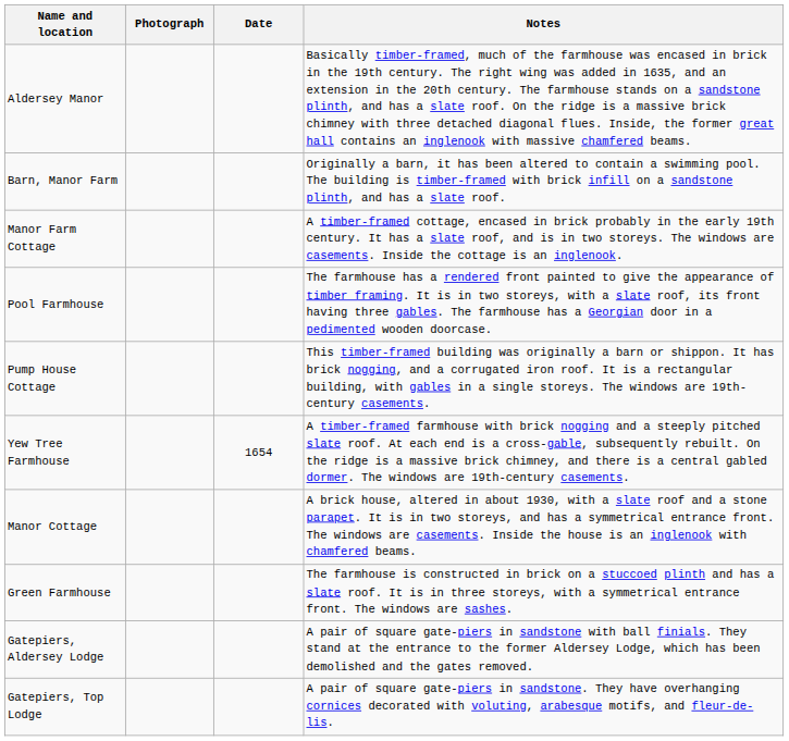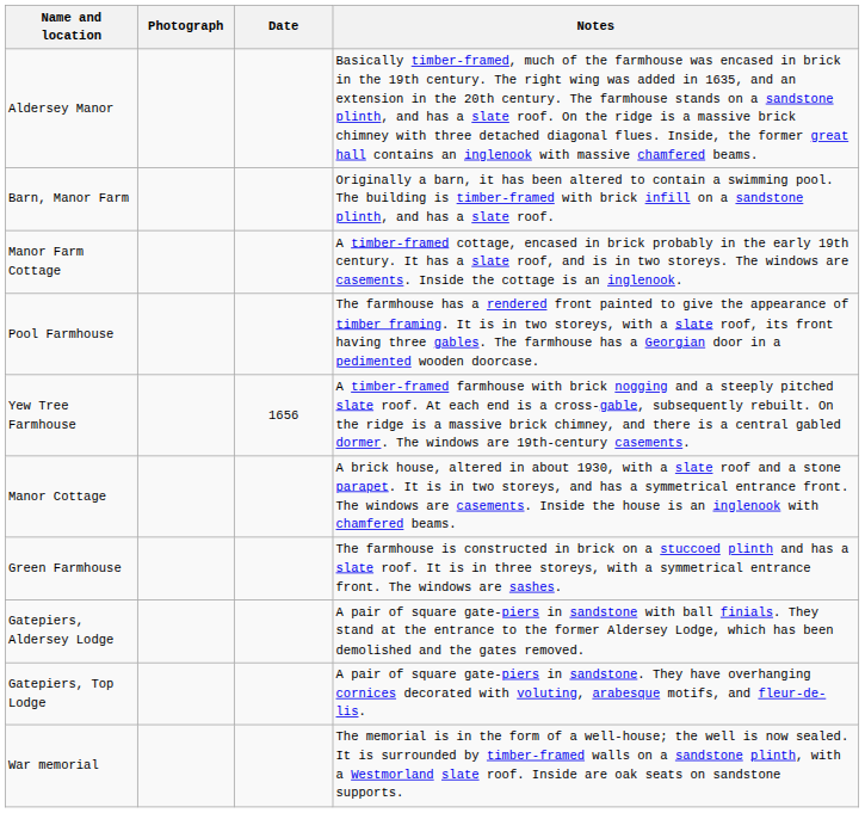- row: Pump House Cottage | This timber-framed building was originally a barn or shippon. It has brick nogging, and a corrugated iron roof. It is a rectangular building, with gables in a single storeys. The windows are 19th-century casements.
Yew Tree Farmhouse | Date: 1654 -> 1656
+ row: War memorial | The memorial is in the form of a well-house; the well is now sealed. It is surrounded by timber-framed walls on a sandstone plinth, with a Westmorland slate roof. Inside are oak seats on sandstone supports.
